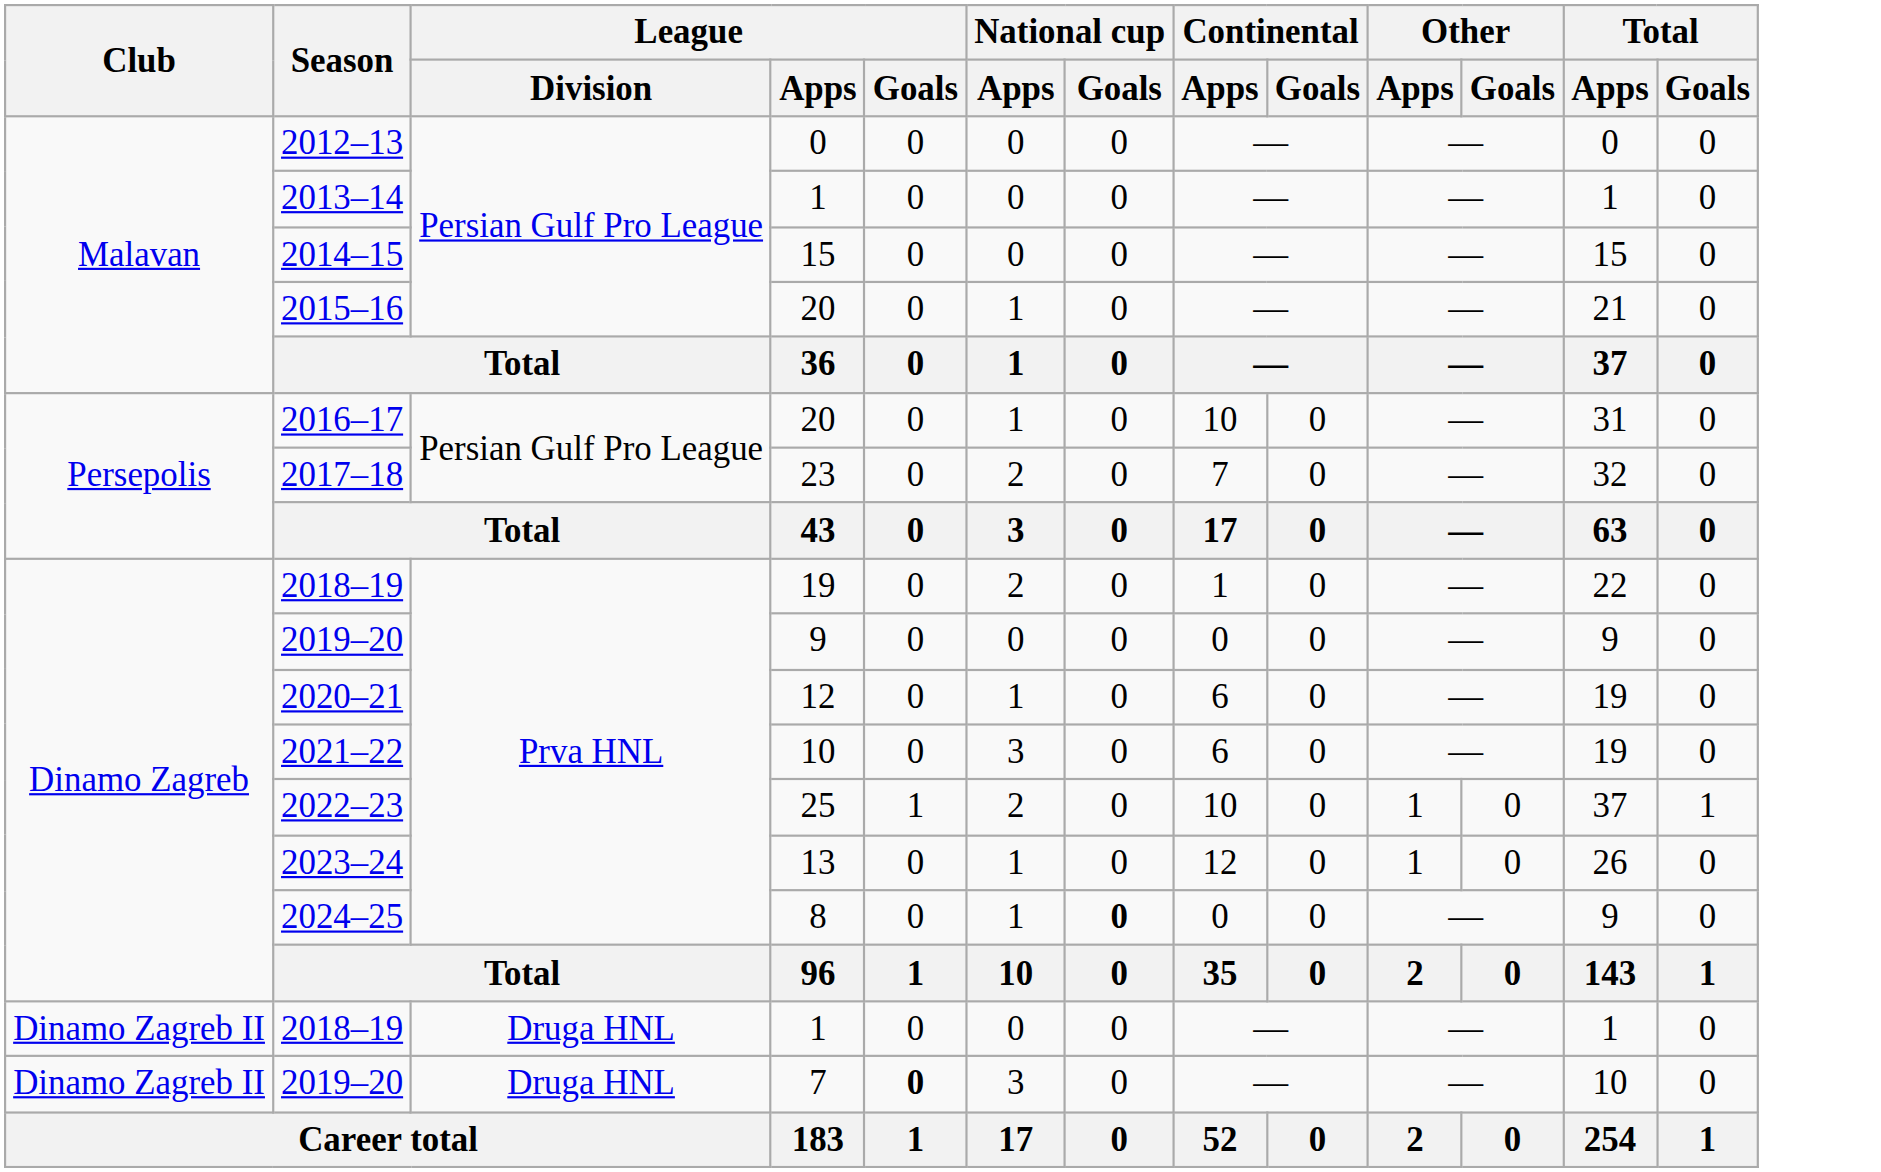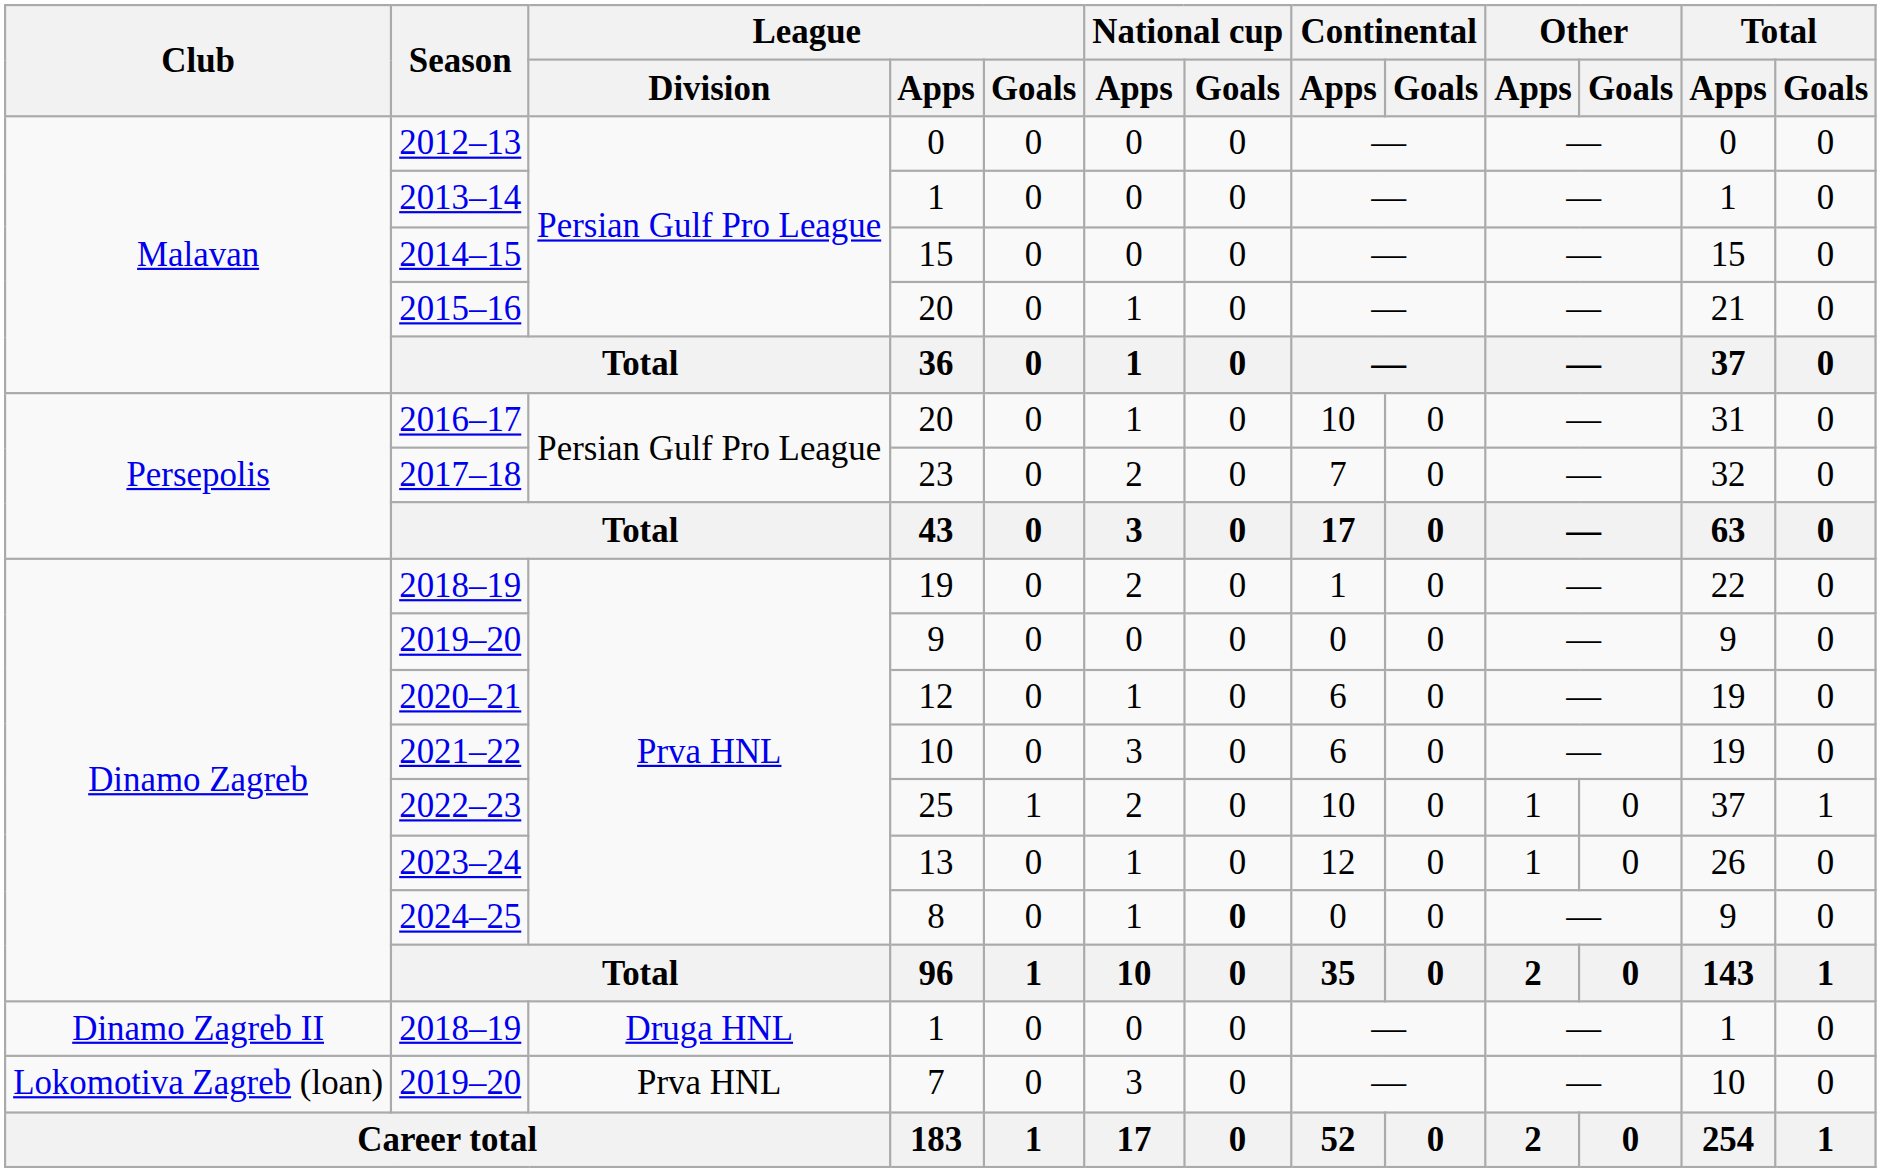2019–20 / 7 | Club: Dinamo Zagreb II -> Lokomotiva Zagreb (loan)
2019–20 / 7 | League / Division: Druga HNL -> Prva HNL
2019–20 / 7 | League / Goals: bold -> normal
